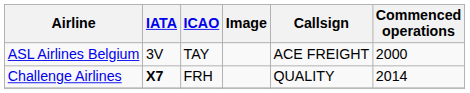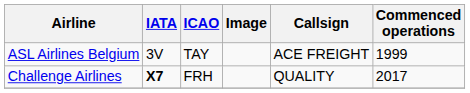ASL Airlines Belgium | Commenced operations: 2000 -> 1999
Challenge Airlines | Commenced operations: 2014 -> 2017
